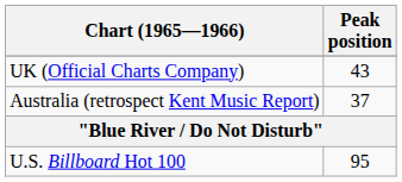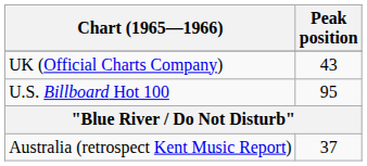rows swapped: U.S. Billboard Hot 100 <-> Australia (retrospect Kent Music Report)
